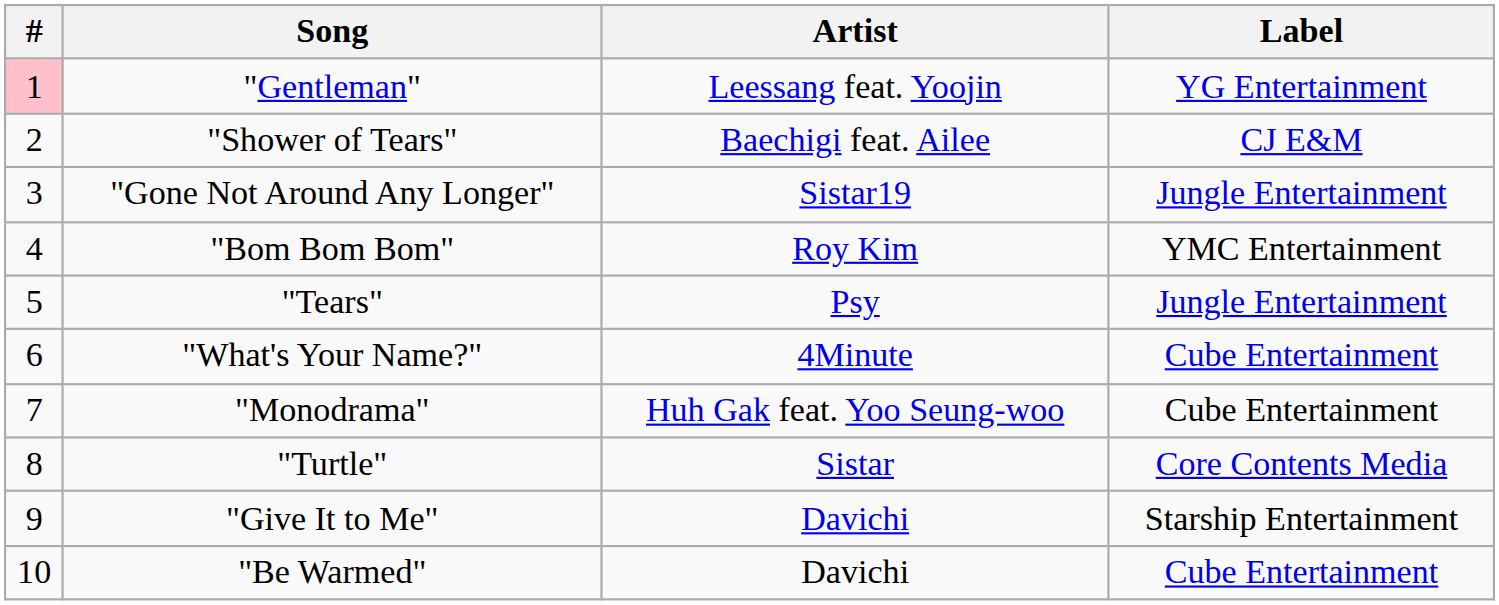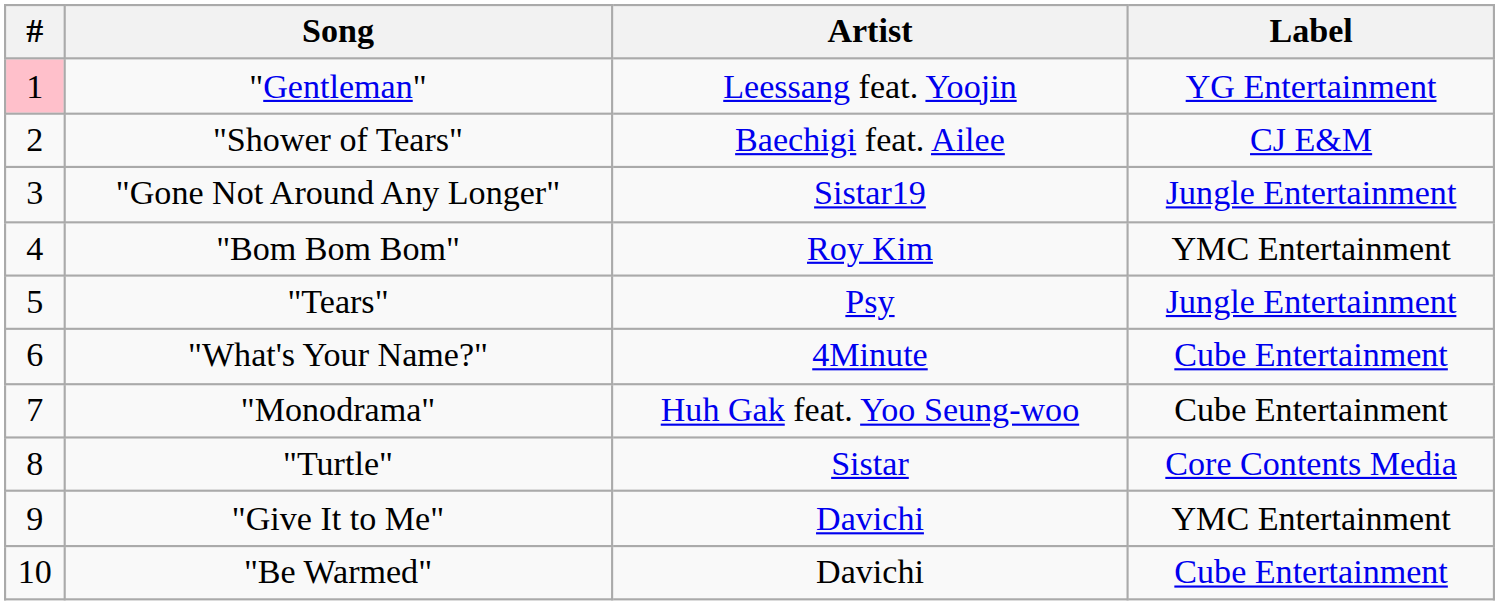"Give It to Me" | Label: Starship Entertainment -> YMC Entertainment
